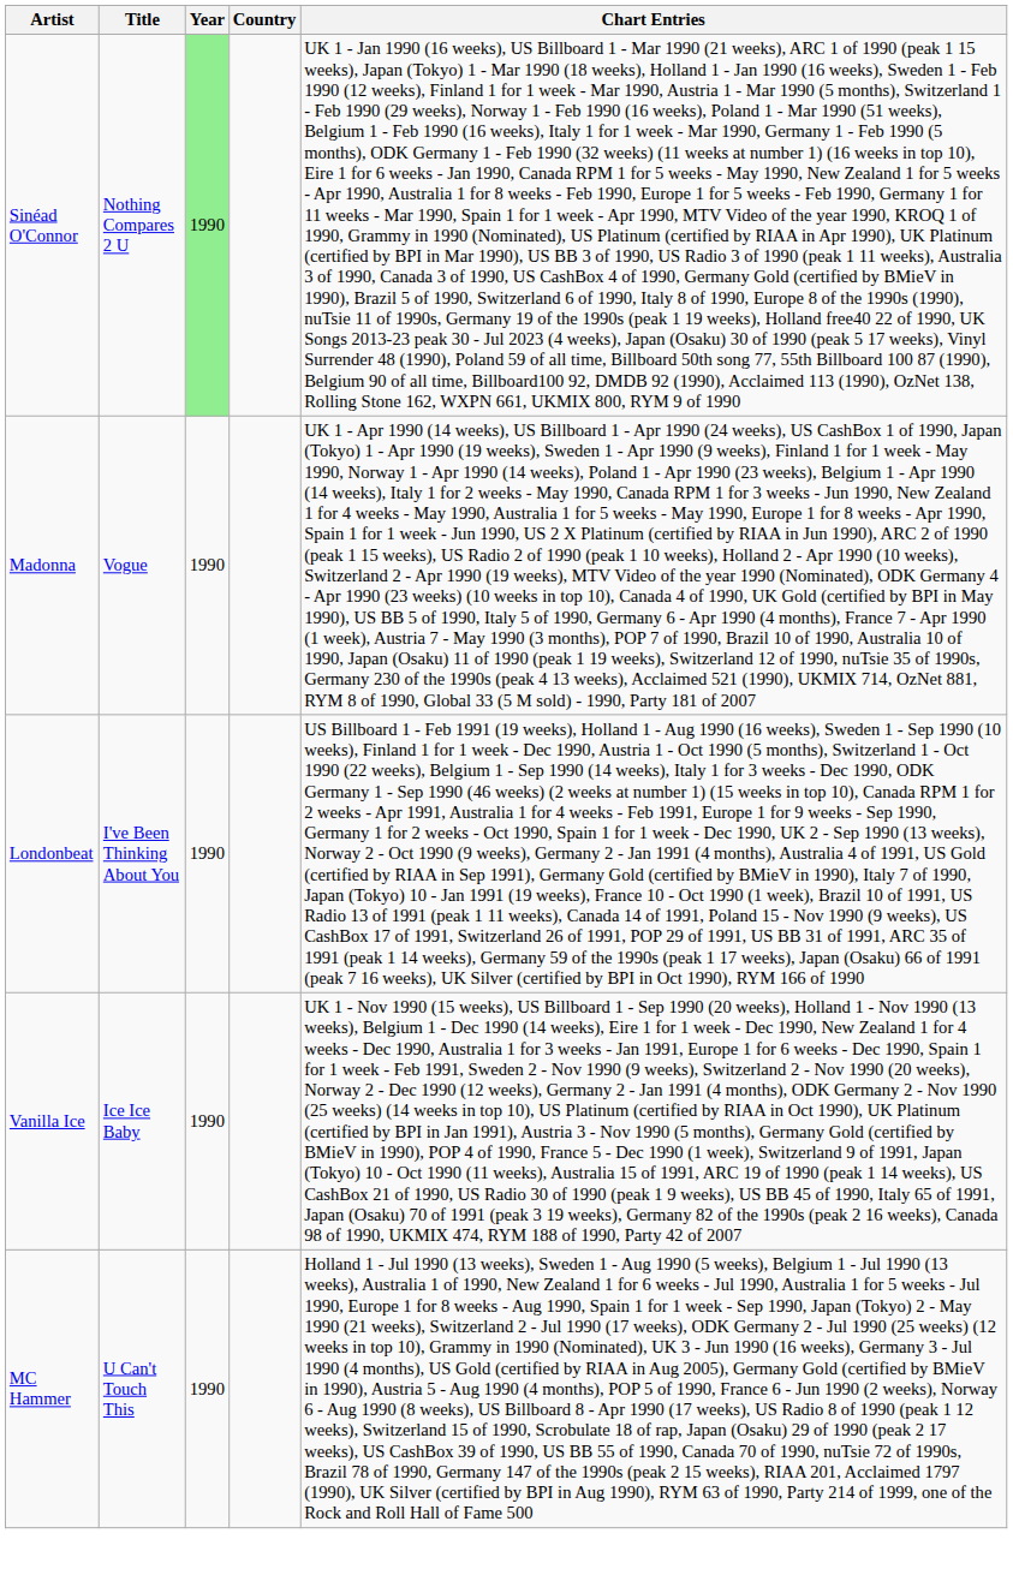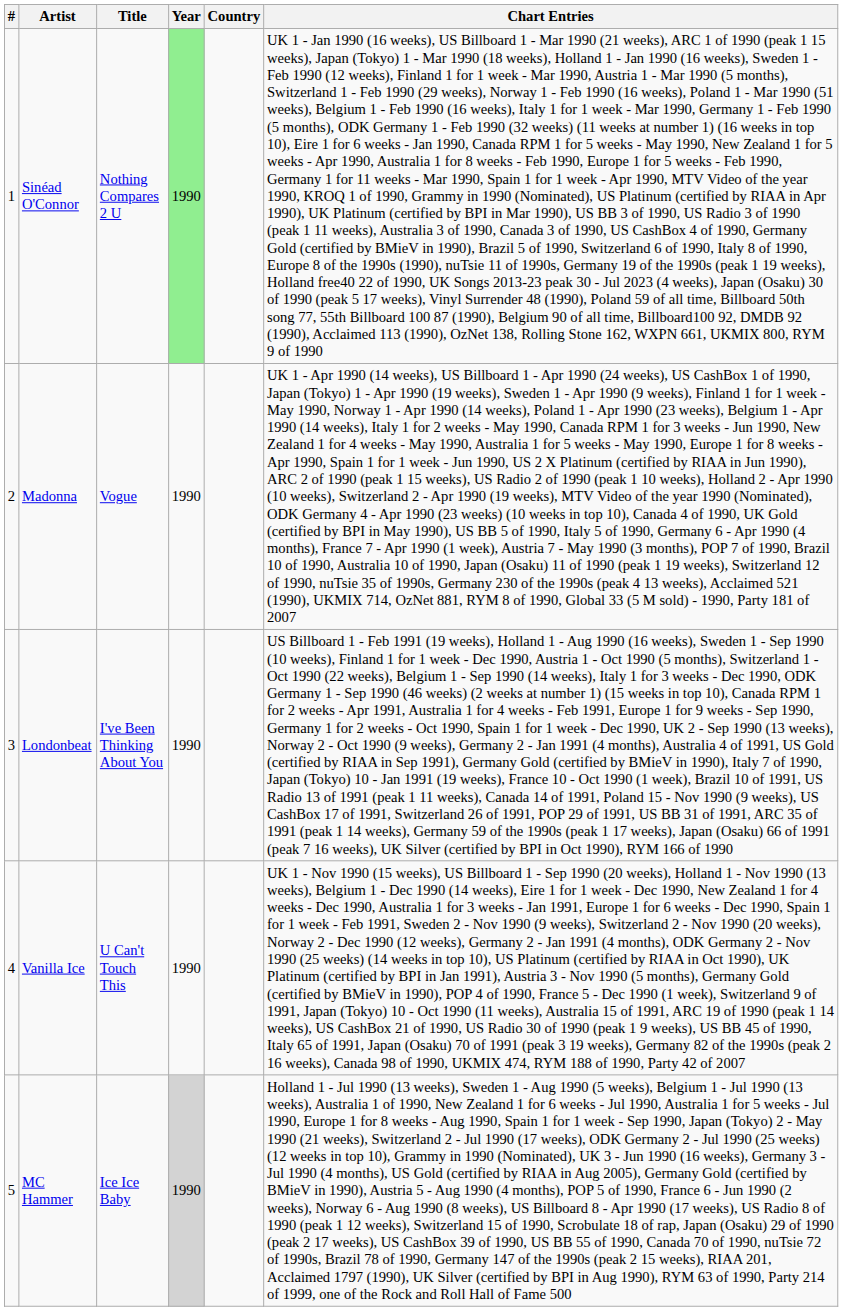+ column: # | 1 | 2 | 3 | 4 | 5
Vanilla Ice | Title: Ice Ice Baby -> U Can't Touch This
MC Hammer | Title: U Can't Touch This -> Ice Ice Baby
MC Hammer | Year: no background -> lightgrey background
